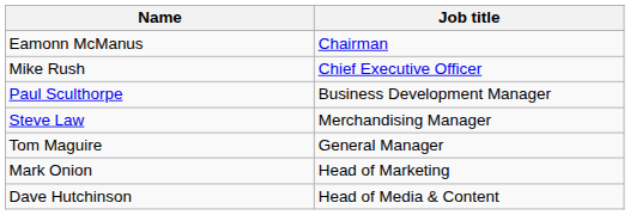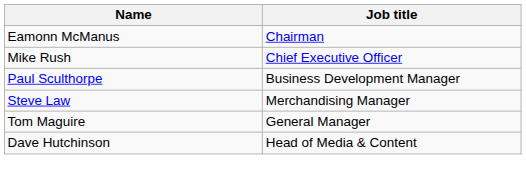- row: Mark Onion | Head of Marketing
